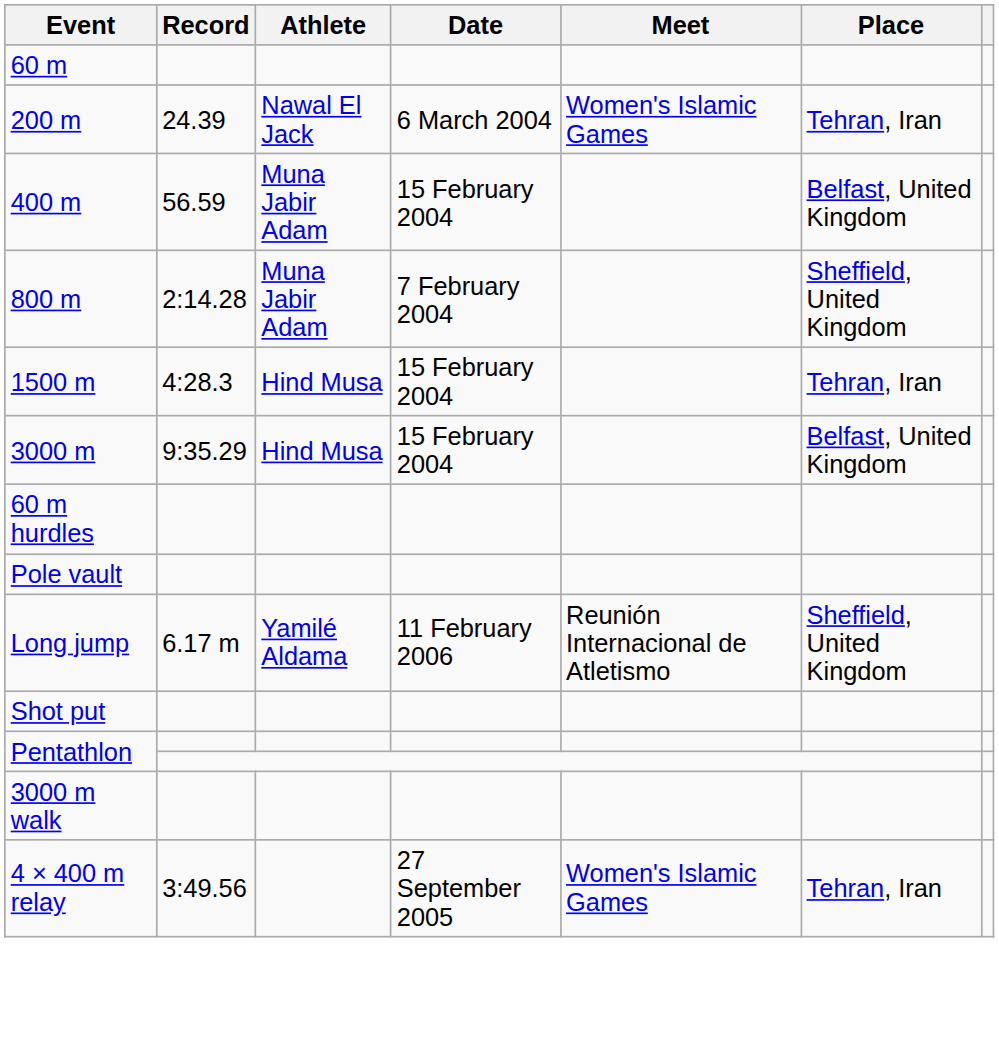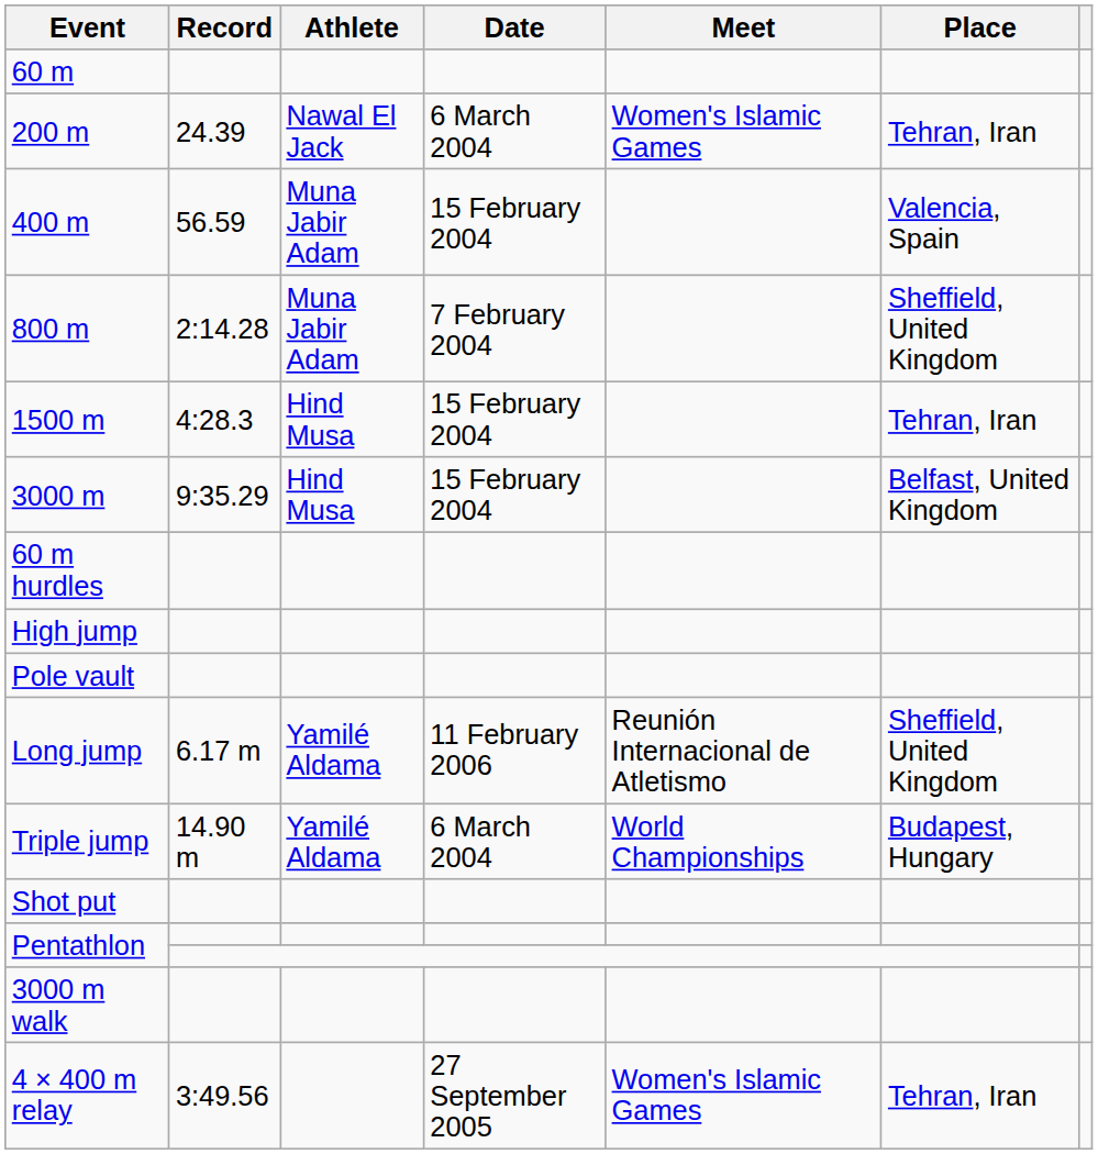400 m | Place: Belfast, United Kingdom -> Valencia, Spain
+ row: High jump
+ row: Triple jump | 14.90 m | Yamilé Aldama | 6 March 2004 | World Championships | Budapest, Hungary
